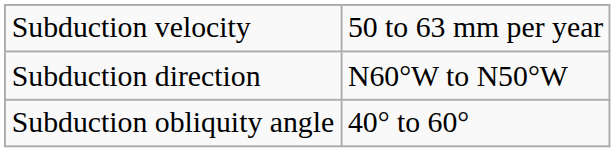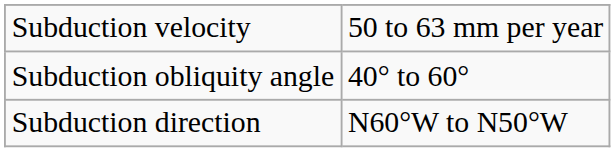rows swapped: Subduction direction <-> Subduction obliquity angle
